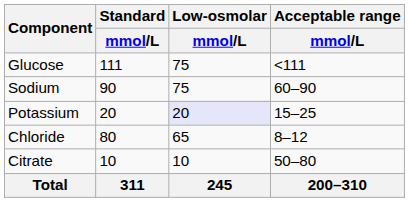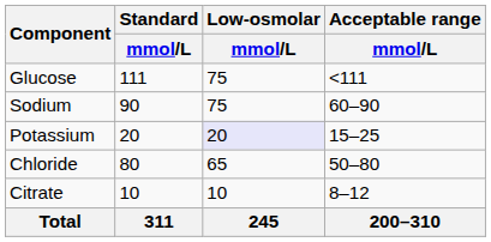Chloride | Acceptable range / mmol/L: 8–12 -> 50–80
Citrate | Acceptable range / mmol/L: 50–80 -> 8–12
